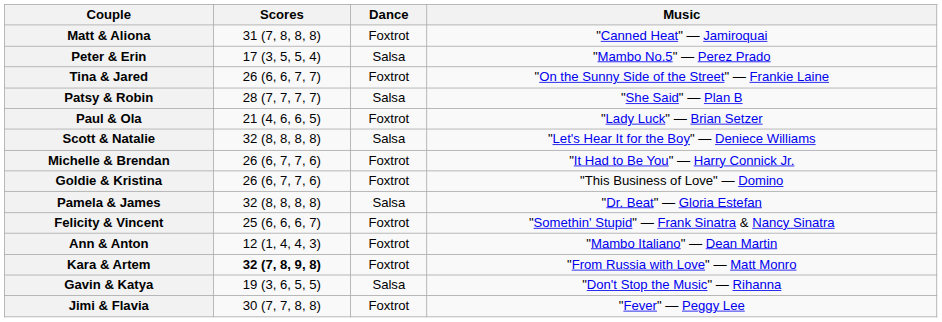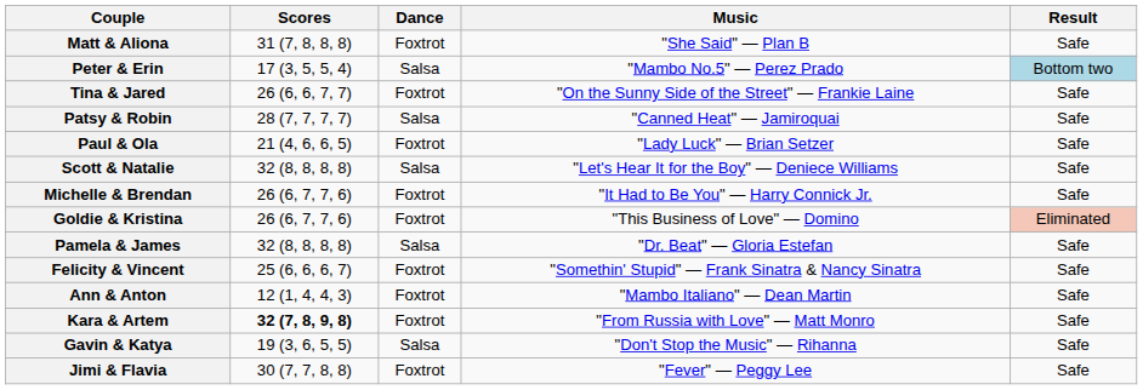+ column: Result | Safe | Bottom two | Safe | Safe | Safe | Safe | Safe | Eliminated | Safe | Safe | Safe | Safe | Safe | Safe
Matt & Aliona | Music: "Canned Heat" — Jamiroquai -> "She Said" — Plan B
Patsy & Robin | Music: "She Said" — Plan B -> "Canned Heat" — Jamiroquai
